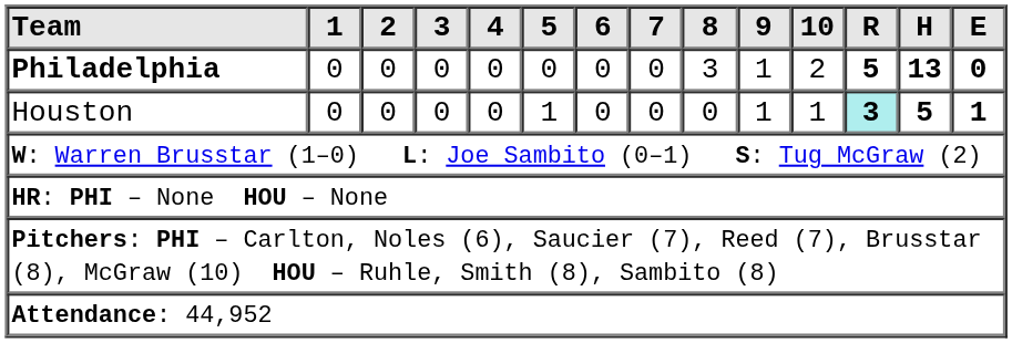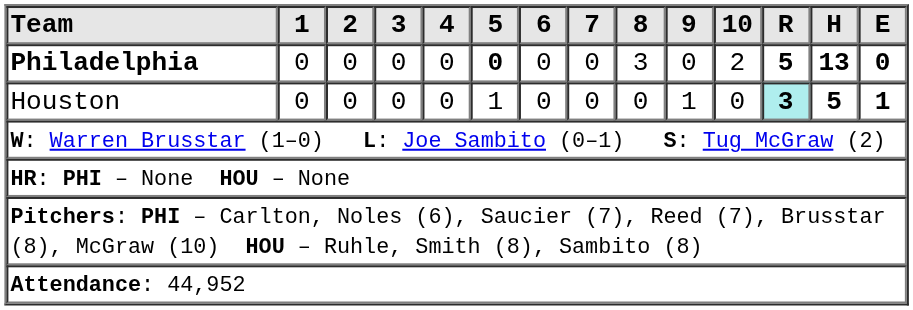Philadelphia | 5: normal -> bold
Philadelphia | 9: 1 -> 0
Houston | 10: 1 -> 0
